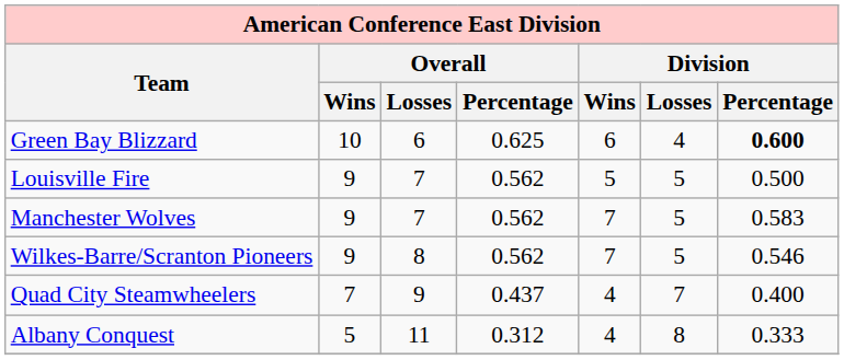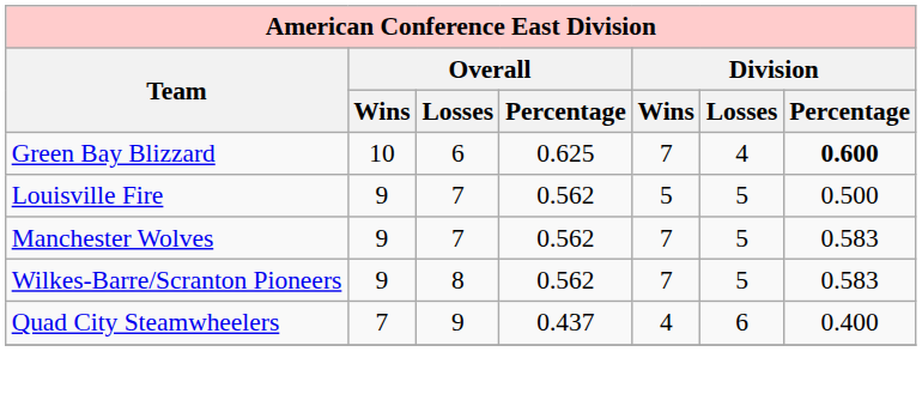Green Bay Blizzard | Division / Wins: 6 -> 7
Wilkes-Barre/Scranton Pioneers | Division / Percentage: 0.546 -> 0.583
Quad City Steamwheelers | Division / Losses: 7 -> 6
- row: Albany Conquest | 5 | 11 | 0.312 | 4 | 8 | 0.333
